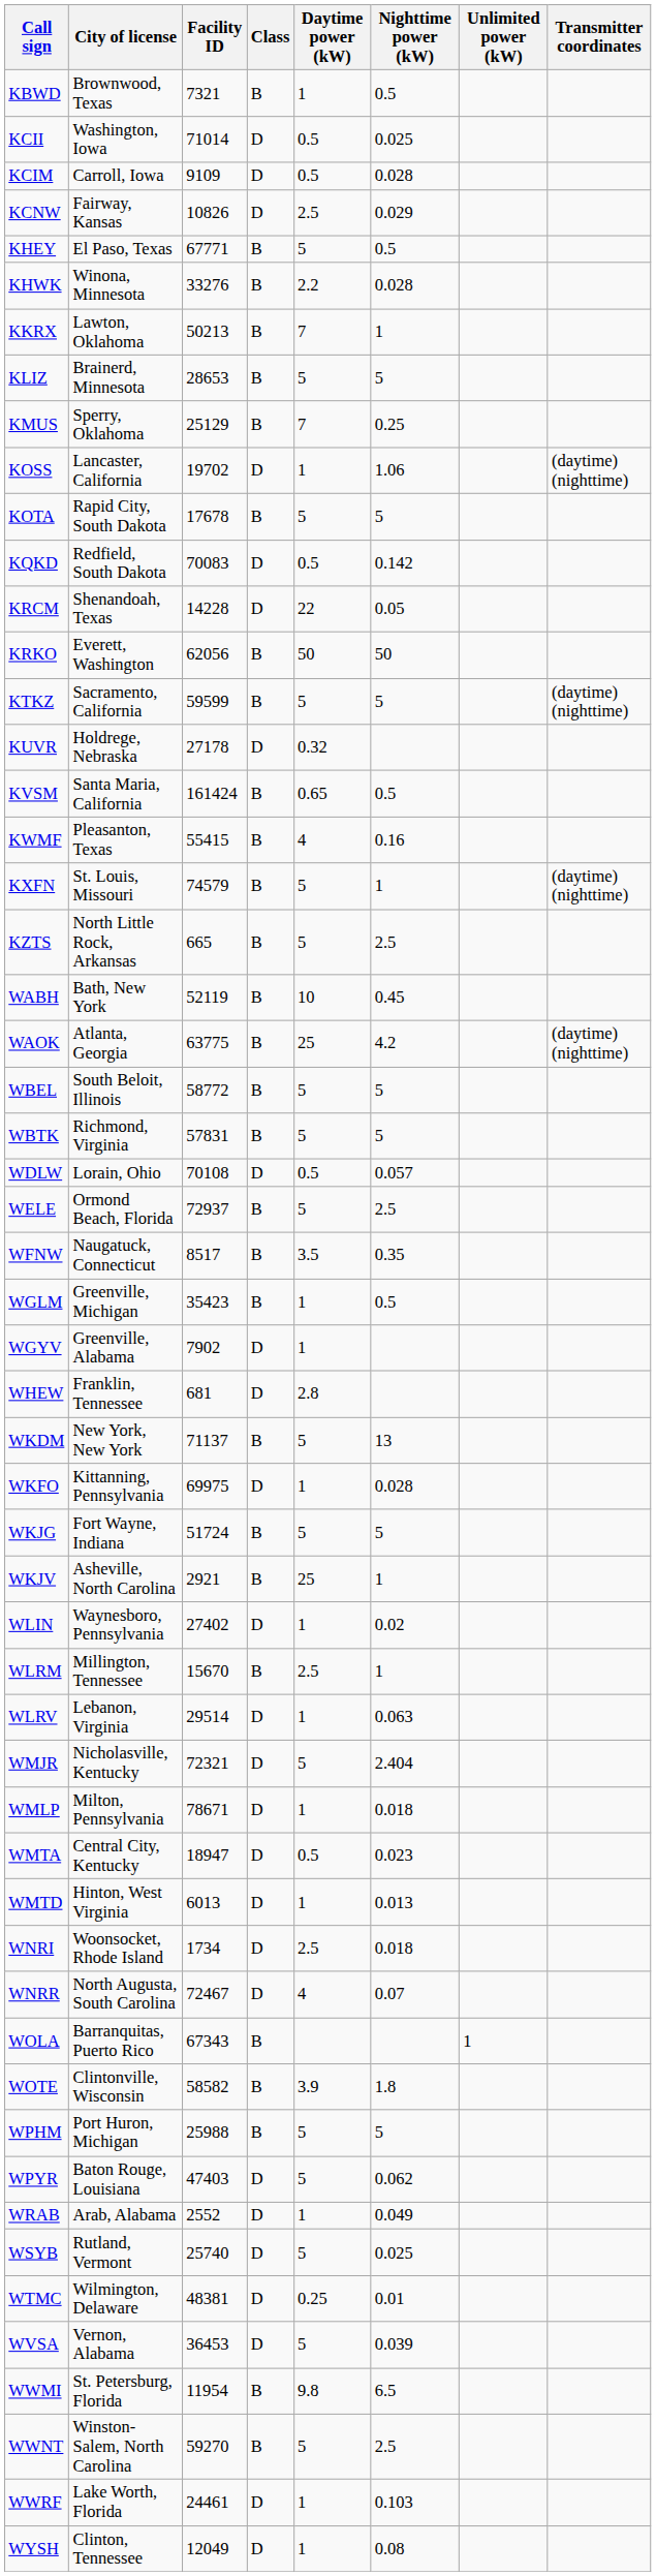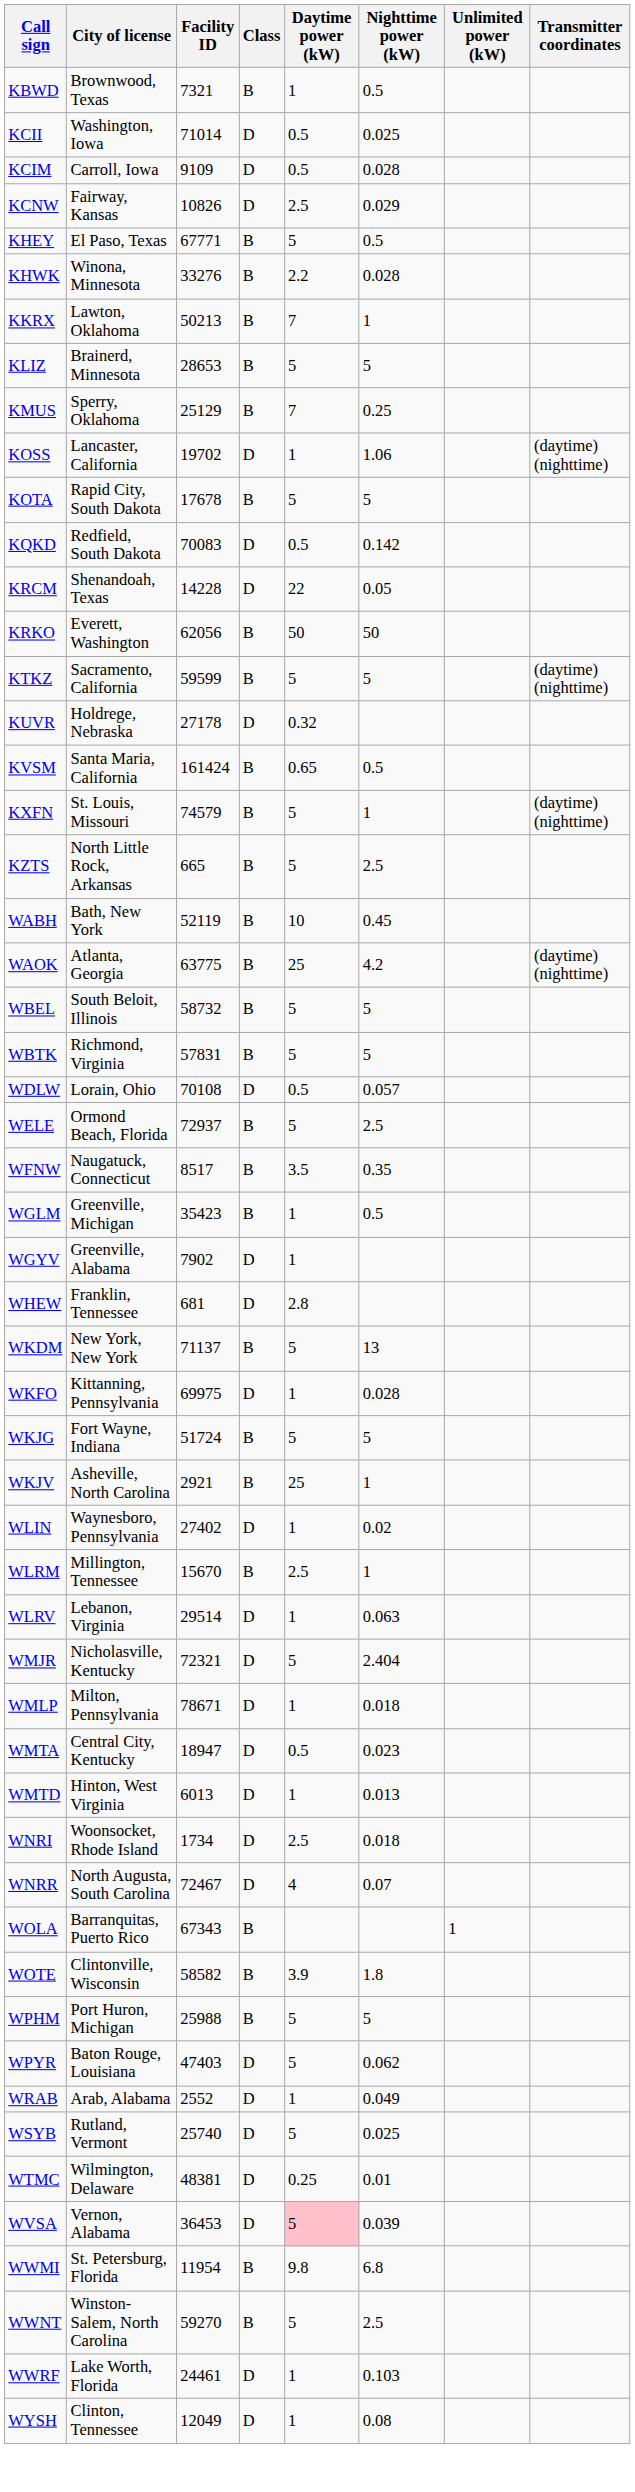- row: KWMF | Pleasanton, Texas | 55415 | B | 4 | 0.16
WBEL | Facility ID: 58772 -> 58732
WVSA | Daytime power (kW): no background -> pink background
WWMI | Nighttime power (kW): 6.5 -> 6.8
